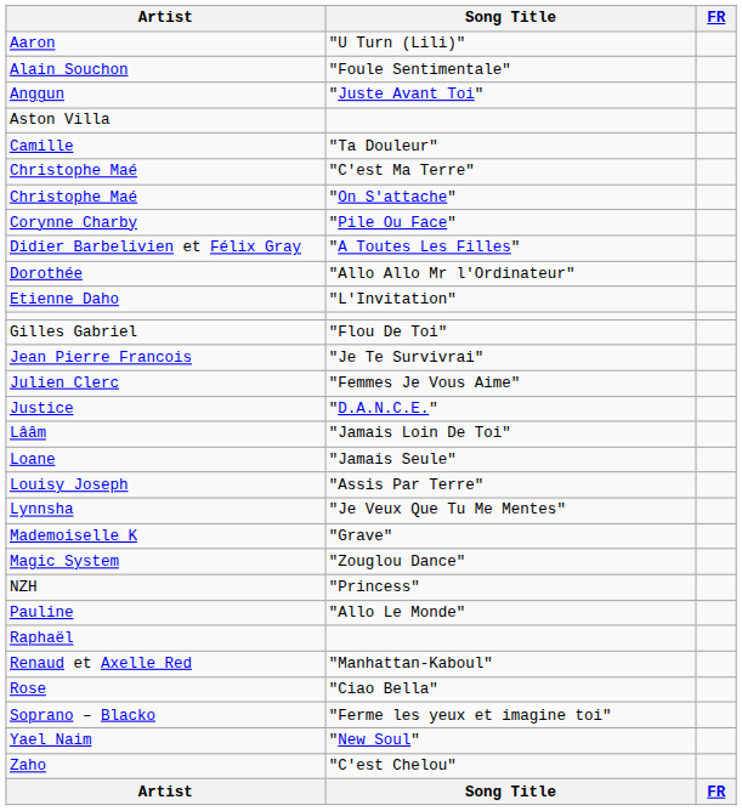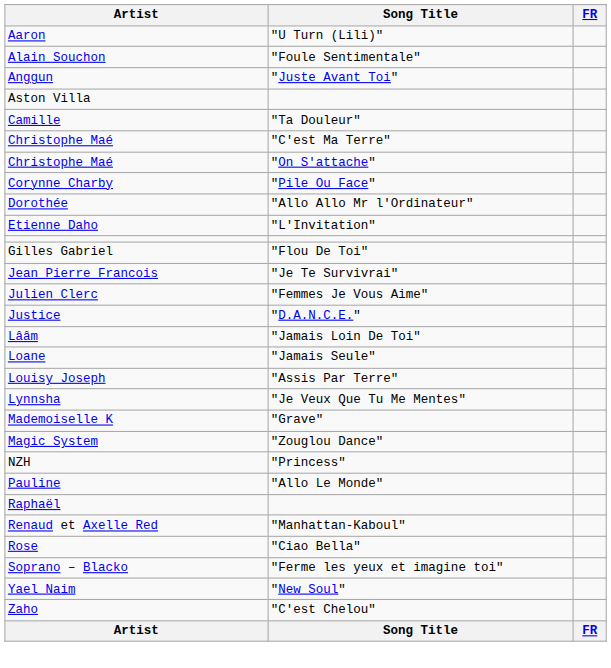- row: Didier Barbelivien et Félix Gray | "A Toutes Les Filles"
